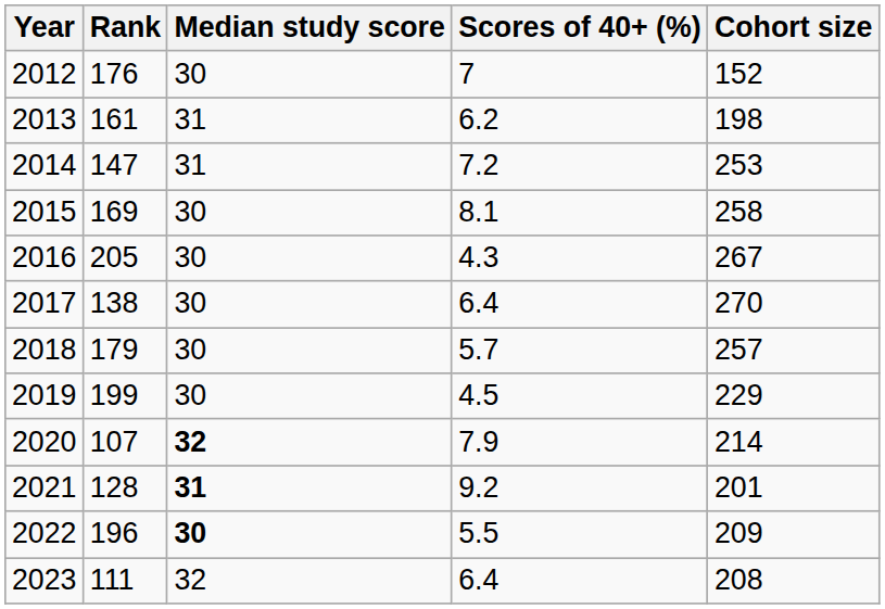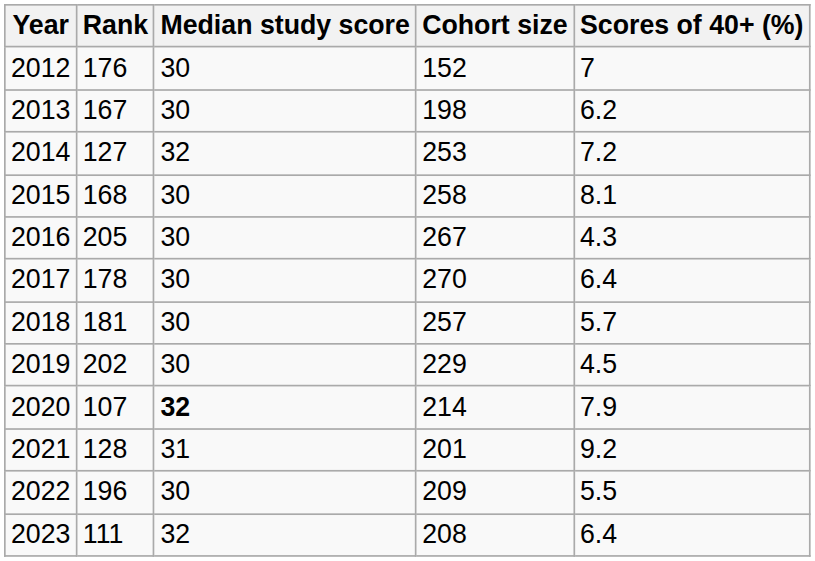columns swapped: Scores of 40+ (%) <-> Cohort size
2013 | Rank: 161 -> 167
2013 | Median study score: 31 -> 30
2014 | Rank: 147 -> 127
2014 | Median study score: 31 -> 32
2015 | Rank: 169 -> 168
2017 | Rank: 138 -> 178
2018 | Rank: 179 -> 181
2019 | Rank: 199 -> 202
2021 | Median study score: bold -> normal
2022 | Median study score: bold -> normal
